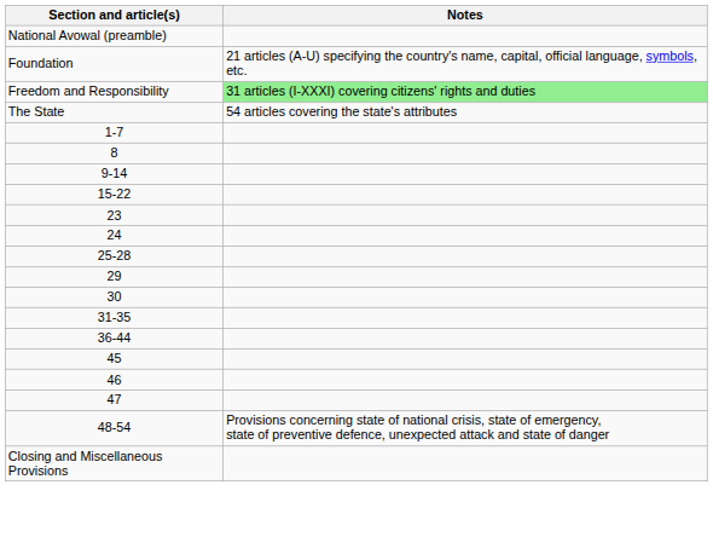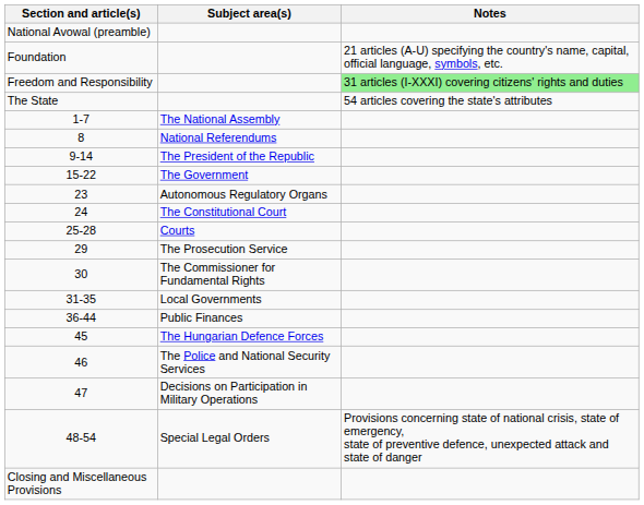+ column: Subject area(s) | The National Assembly | National Referendums | The President of the Republic | The Government | Autonomous Regulatory Organs | The Constitutional Court | Courts | The Prosecution Service | The Commissioner for Fundamental Rights | Local Governments | Public Finances | The Hungarian Defence Forces | The Police and National Security Services | Decisions on Participation in Military Operations | Special Legal Orders
